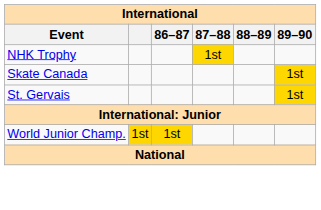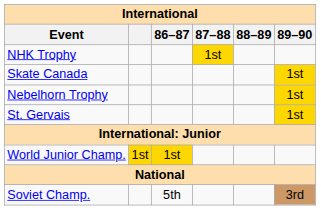+ row: Nebelhorn Trophy | 1st
+ row: Soviet Champ. | 5th | 3rd
